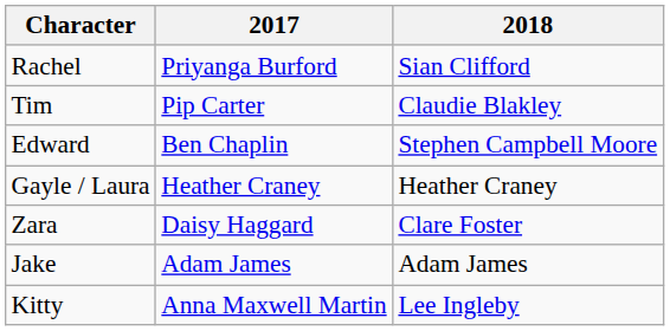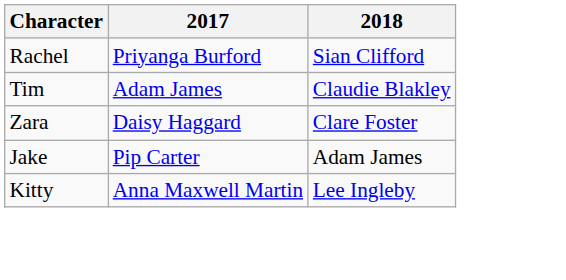Tim | 2017: Pip Carter -> Adam James
- row: Edward | Ben Chaplin | Stephen Campbell Moore
- row: Gayle / Laura | Heather Craney | Heather Craney
Jake | 2017: Adam James -> Pip Carter
